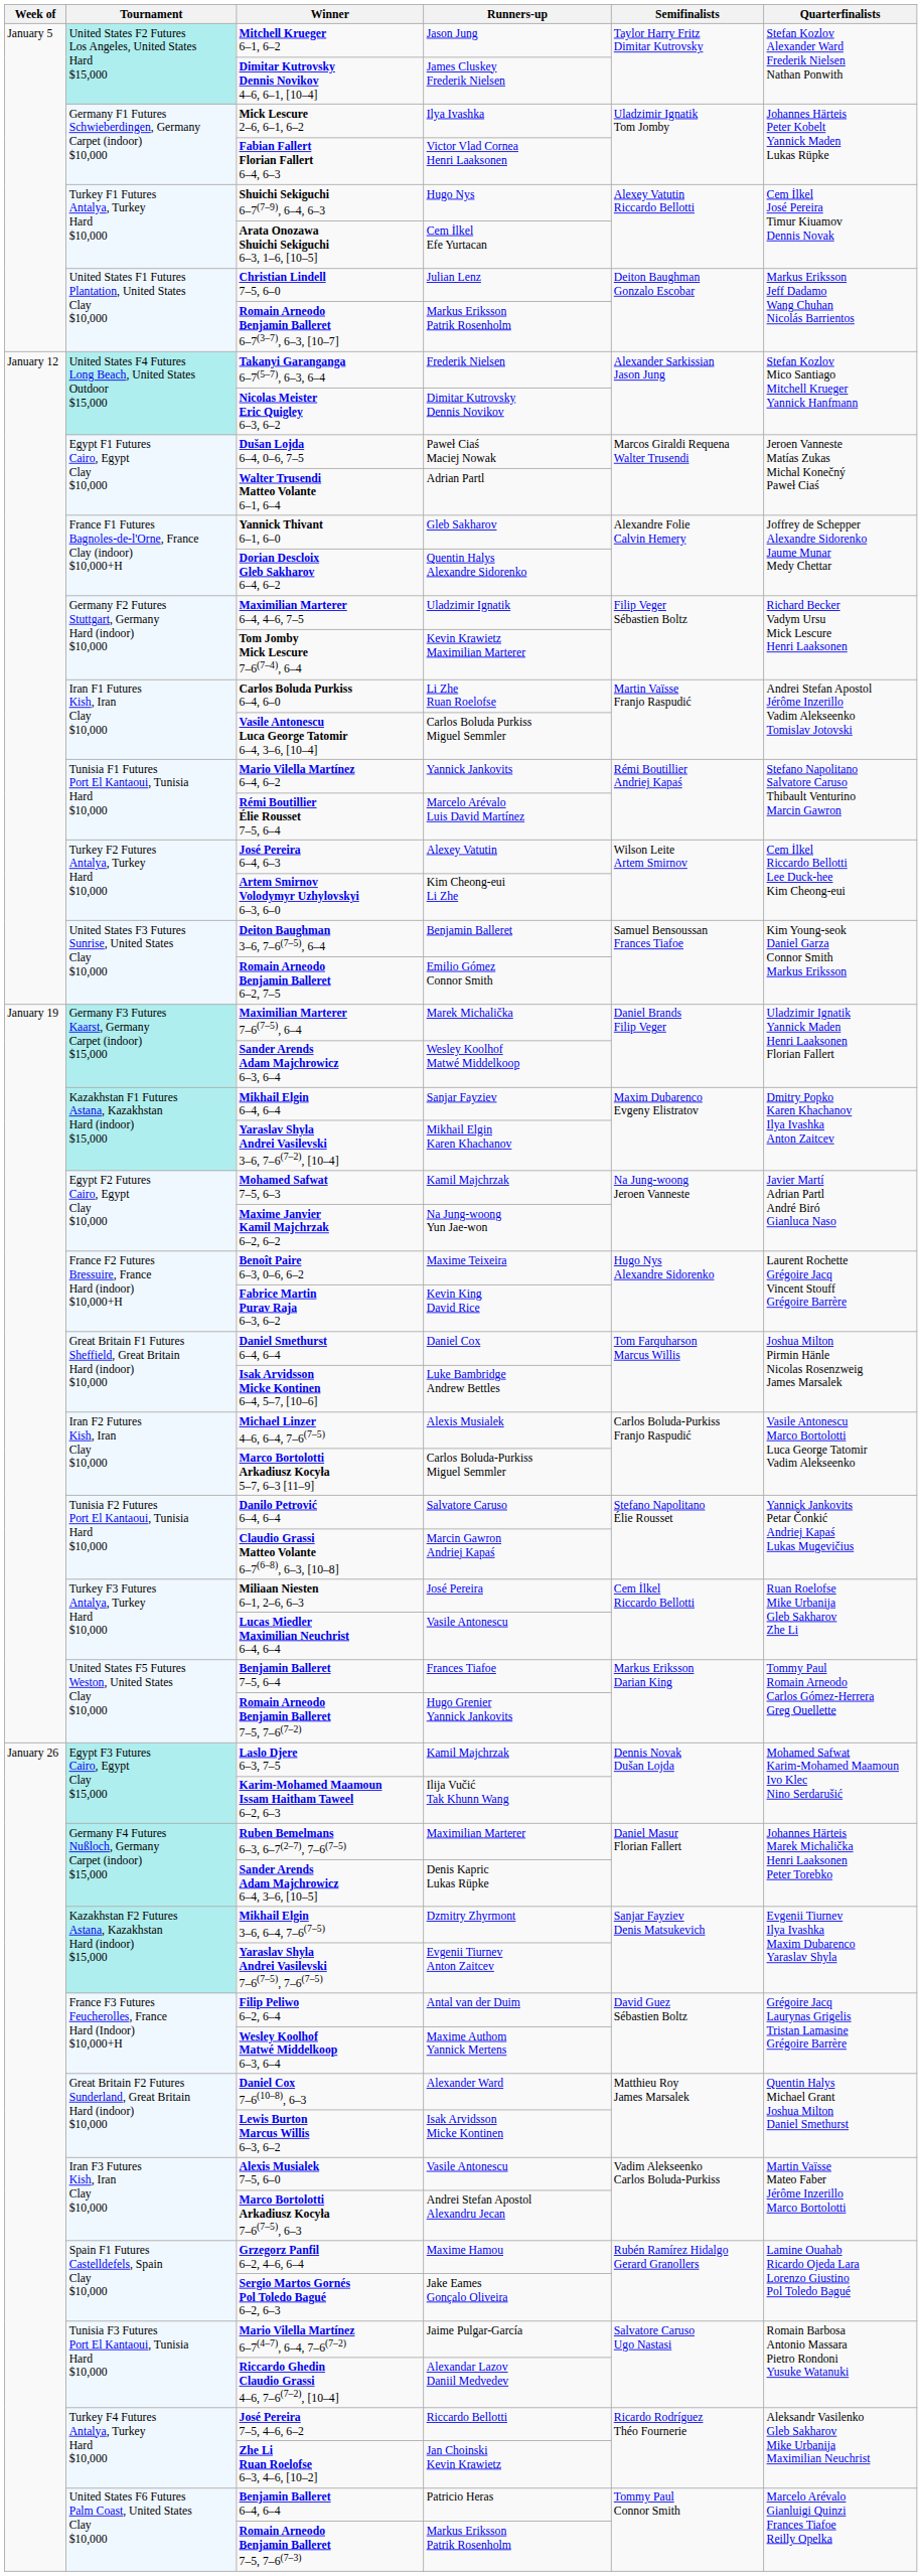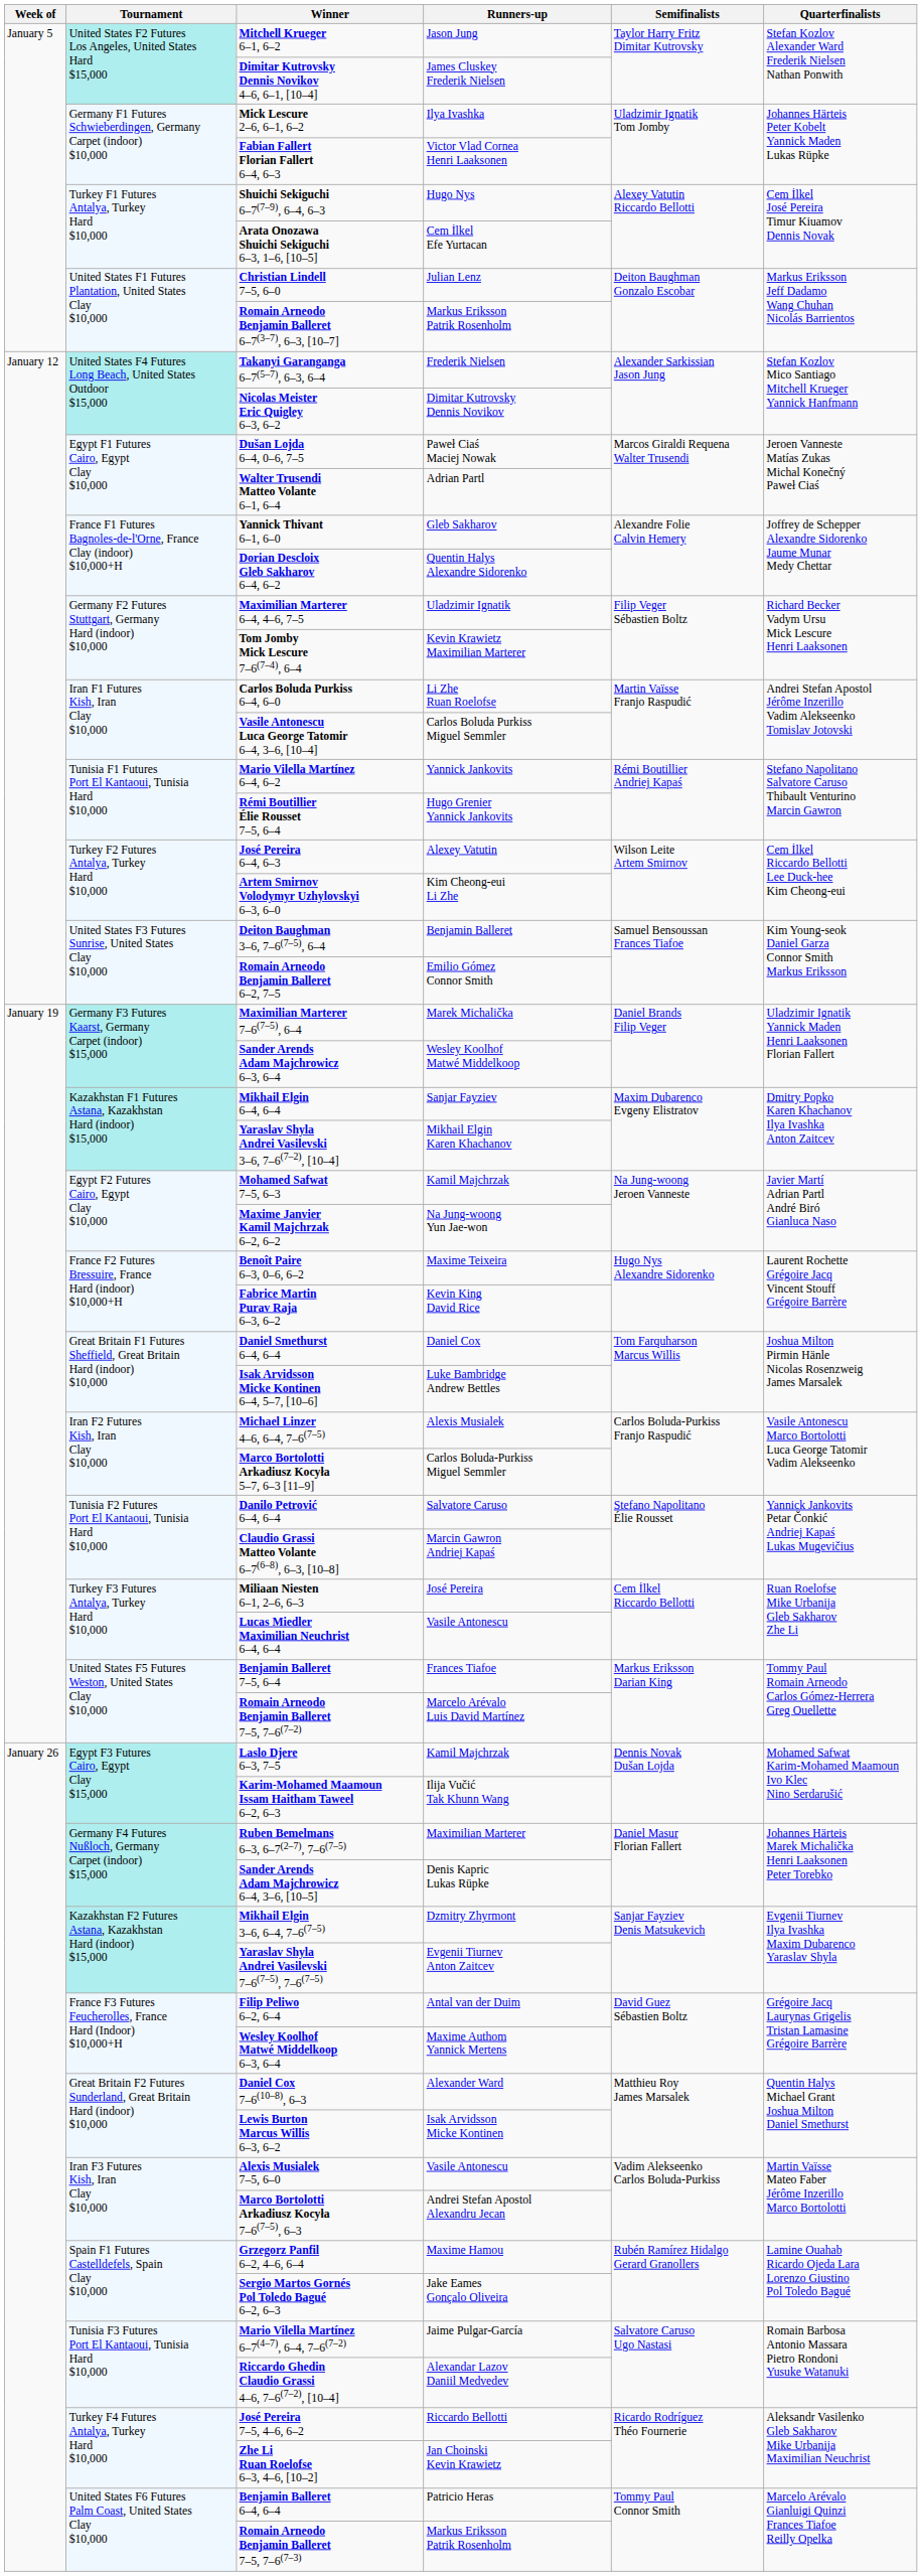Rémi Boutillier Élie Rousset 7–5, 6–4 | Runners-up: Marcelo Arévalo Luis David Martínez -> Hugo Grenier Yannick Jankovits
Romain Arneodo Benjamin Balleret 7–5, 7–6(7–2) | Runners-up: Hugo Grenier Yannick Jankovits -> Marcelo Arévalo Luis David Martínez
